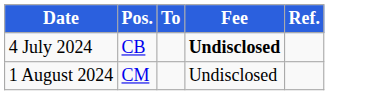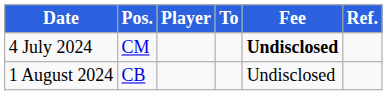+ column: Player
4 July 2024 | Pos.: CB -> CM
1 August 2024 | Pos.: CM -> CB
